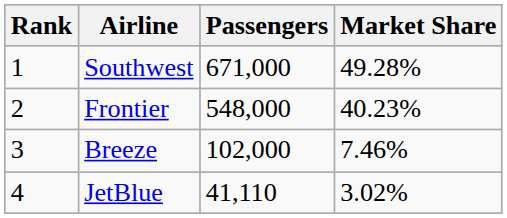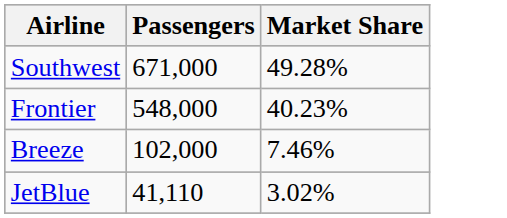- column: Rank | 1 | 2 | 3 | 4
